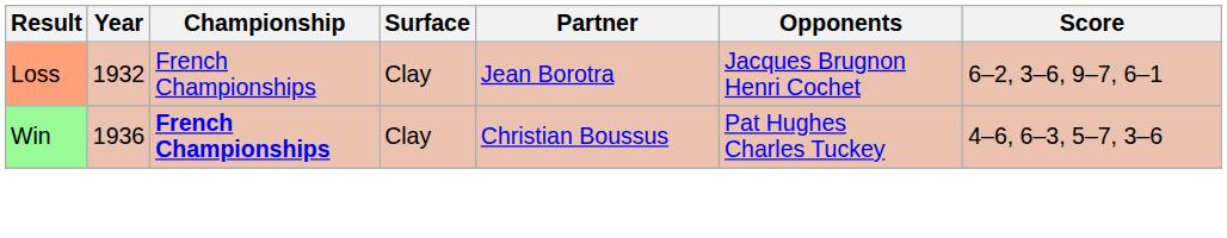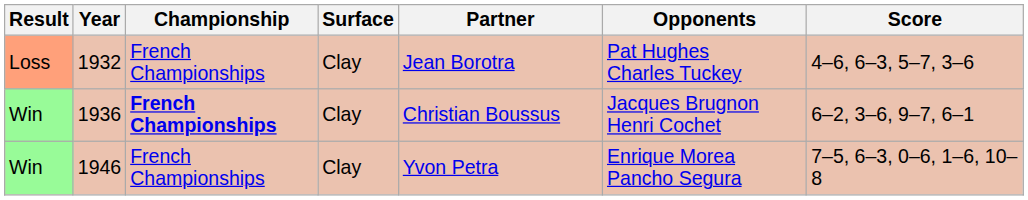1932 | Opponents: Jacques Brugnon Henri Cochet -> Pat Hughes Charles Tuckey
1932 | Score: 6–2, 3–6, 9–7, 6–1 -> 4–6, 6–3, 5–7, 3–6
1936 | Opponents: Pat Hughes Charles Tuckey -> Jacques Brugnon Henri Cochet
1936 | Score: 4–6, 6–3, 5–7, 3–6 -> 6–2, 3–6, 9–7, 6–1
+ row: Win | 1946 | French Championships | Clay | Yvon Petra | Enrique Morea Pancho Segura | 7–5, 6–3, 0–6, 1–6, 10–8
